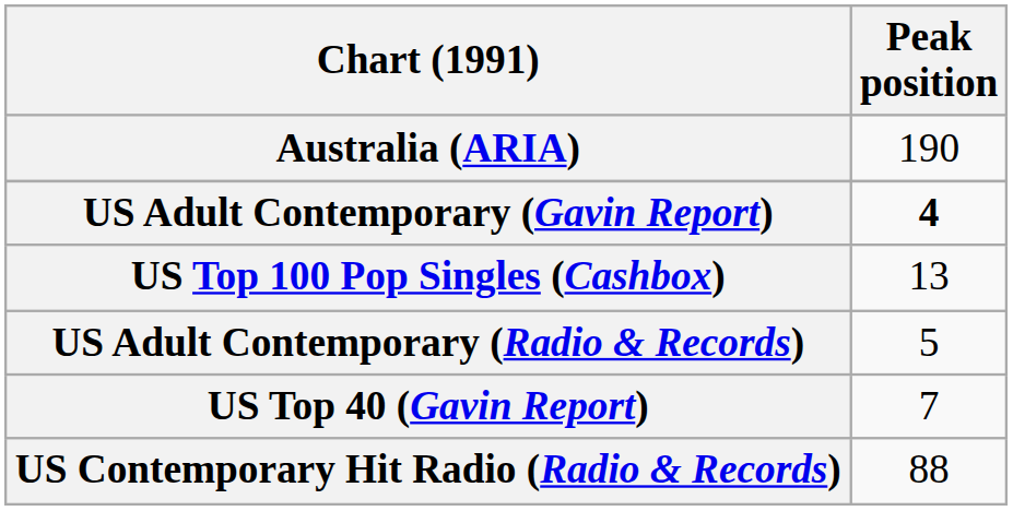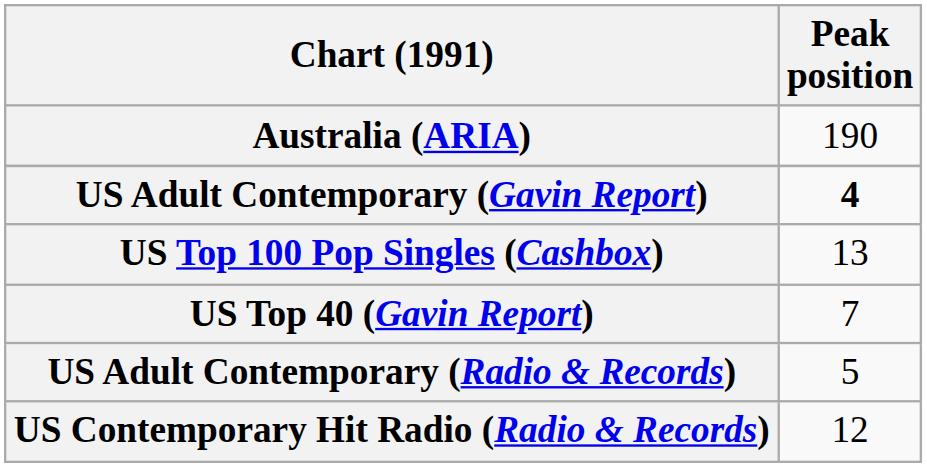rows swapped: US Top 40 (Gavin Report) <-> US Adult Contemporary (Radio & Records)
US Contemporary Hit Radio (Radio & Records) | Peak position: 88 -> 12
